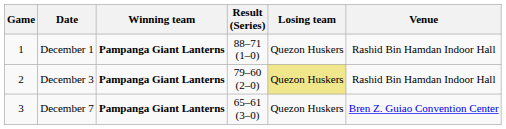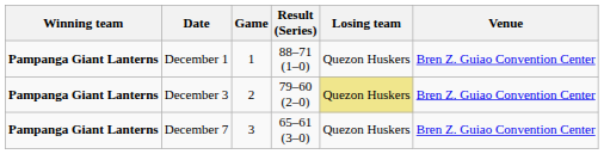columns swapped: Game <-> Winning team
December 1 | Venue: Rashid Bin Hamdan Indoor Hall -> Bren Z. Guiao Convention Center
December 3 | Venue: Rashid Bin Hamdan Indoor Hall -> Bren Z. Guiao Convention Center
